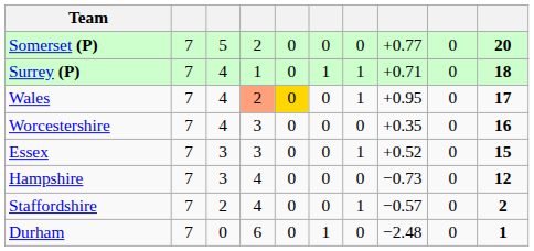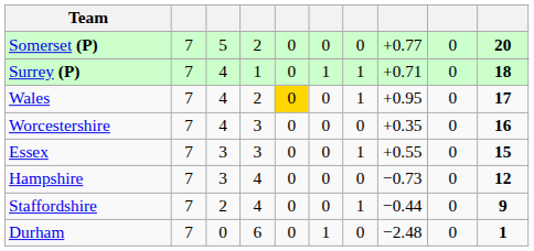Wales | column 4: lightsalmon background -> no background
Essex | column 8: +0.52 -> +0.55
Staffordshire | column 8: −0.57 -> −0.44
Staffordshire | column 10: 2 -> 9
